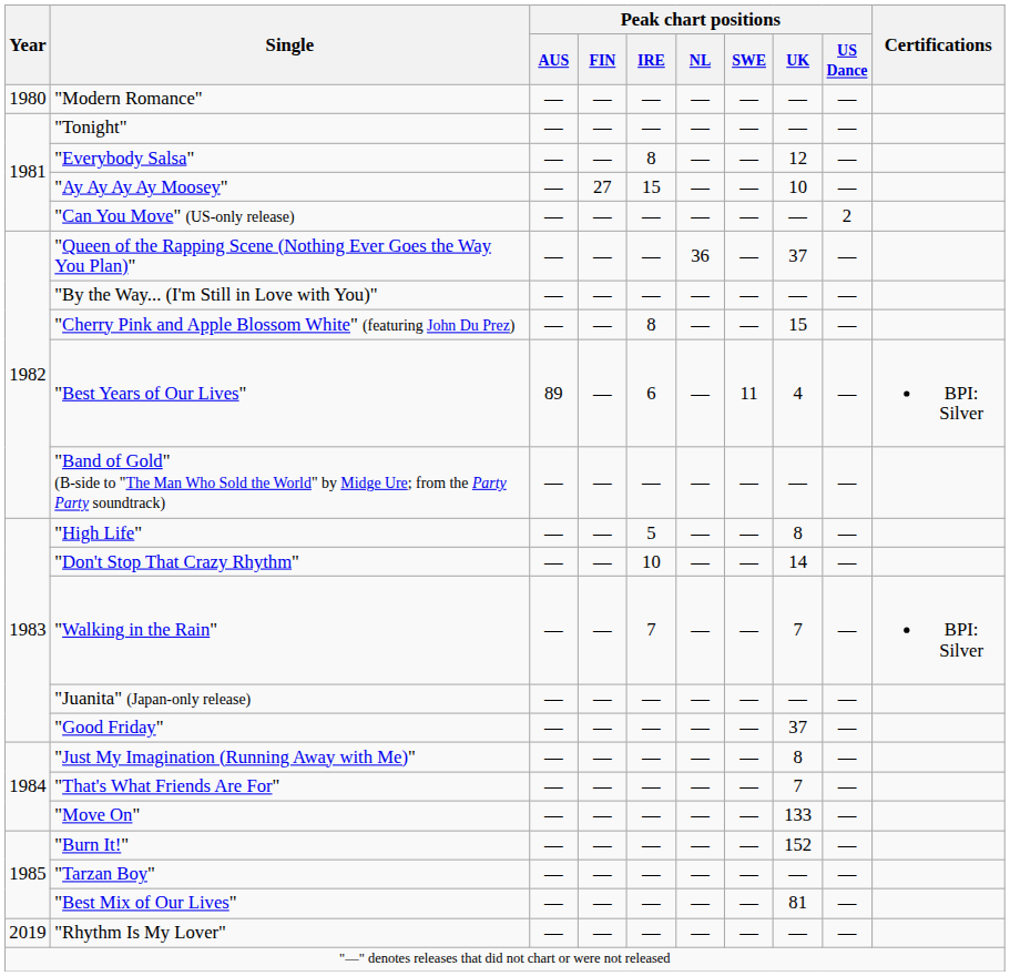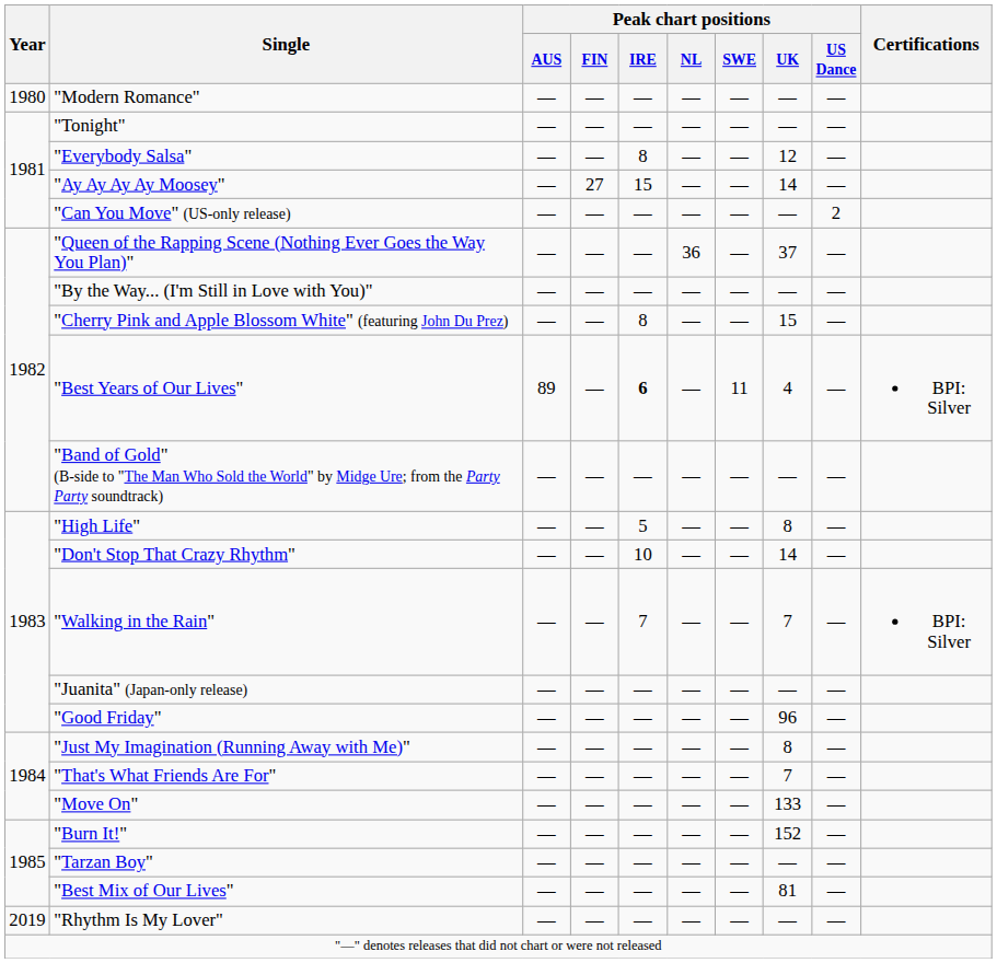"Ay Ay Ay Ay Moosey" | Peak chart positions / UK: 10 -> 14
"Best Years of Our Lives" | Peak chart positions / IRE: normal -> bold
"Good Friday" | Peak chart positions / UK: 37 -> 96
